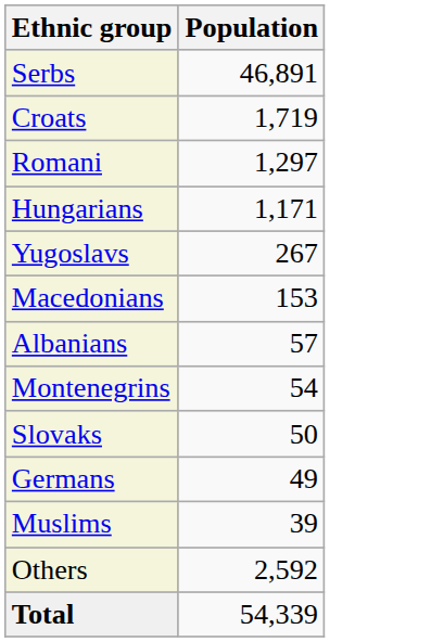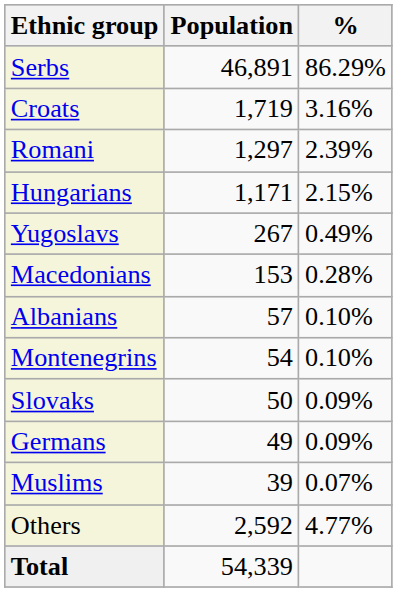+ column: % | 86.29% | 3.16% | 2.39% | 2.15% | 0.49% | 0.28% | 0.10% | 0.10% | 0.09% | 0.09% | 0.07% | 4.77%
